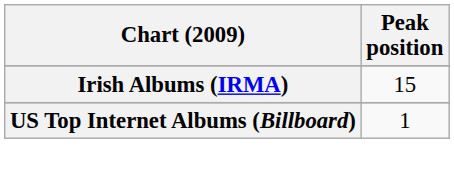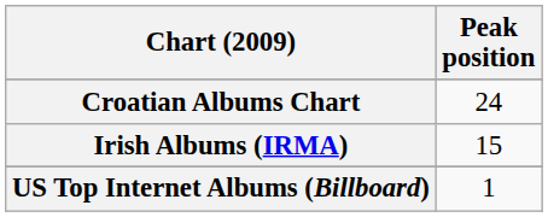+ row: Croatian Albums Chart | 24
